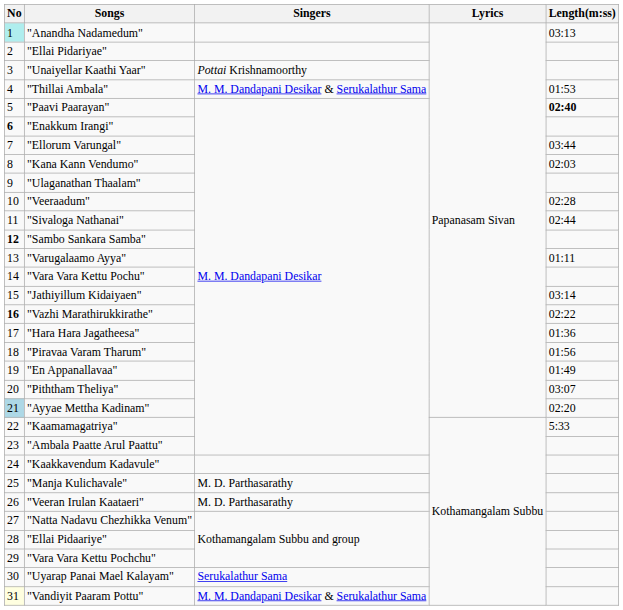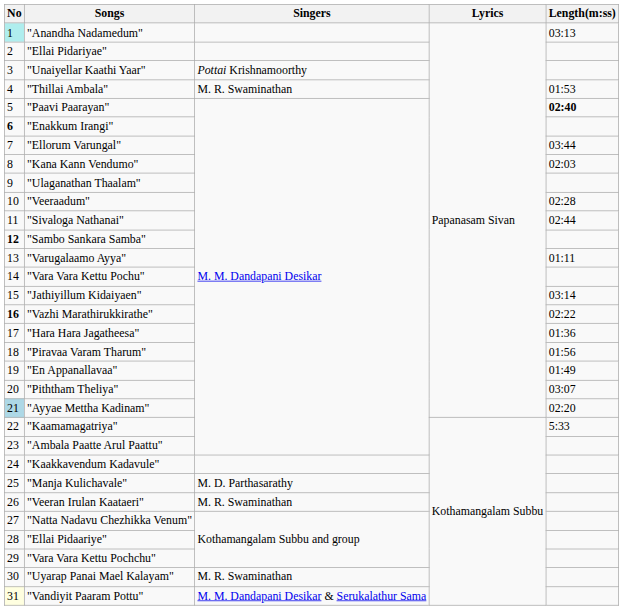"Thillai Ambala" | Singers: M. M. Dandapani Desikar & Serukalathur Sama -> M. R. Swaminathan
"Veeran Irulan Kaataeri" | Singers: M. D. Parthasarathy -> M. R. Swaminathan
"Uyarap Panai Mael Kalayam" | Singers: Serukalathur Sama -> M. R. Swaminathan
